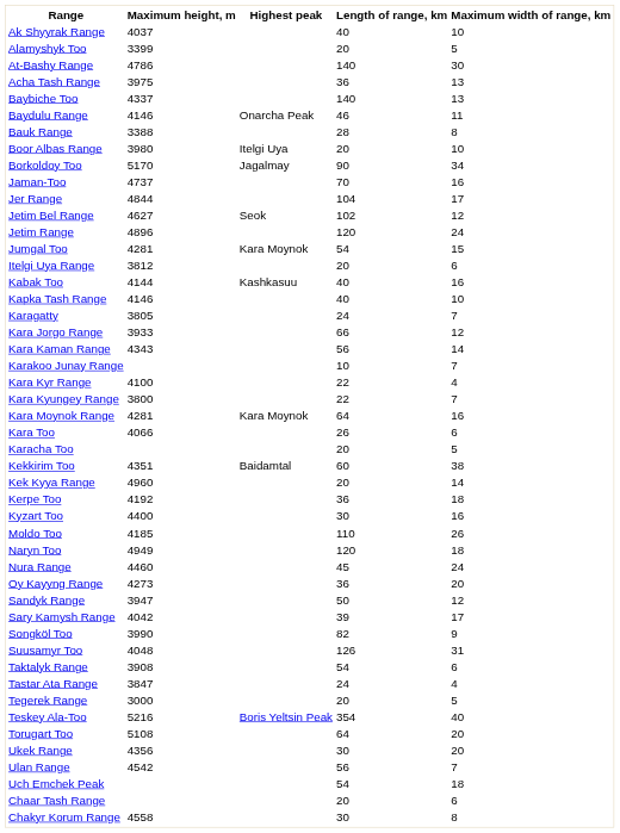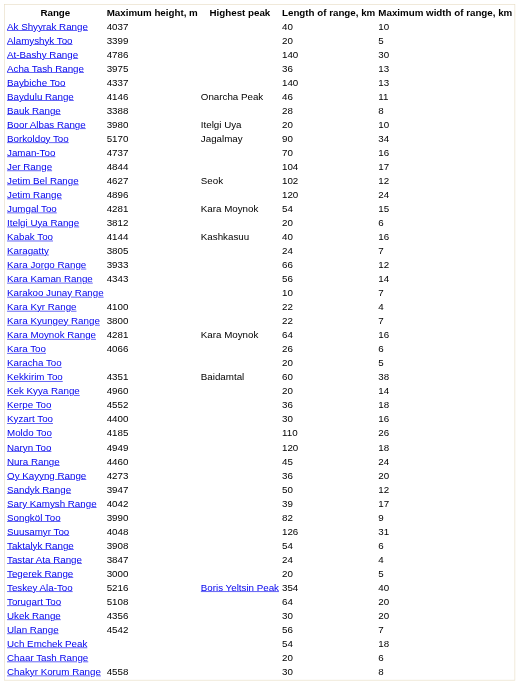- row: Kapka Tash Range | 4146 | 40 | 10
Kerpe Too | Maximum height, m: 4192 -> 4552
